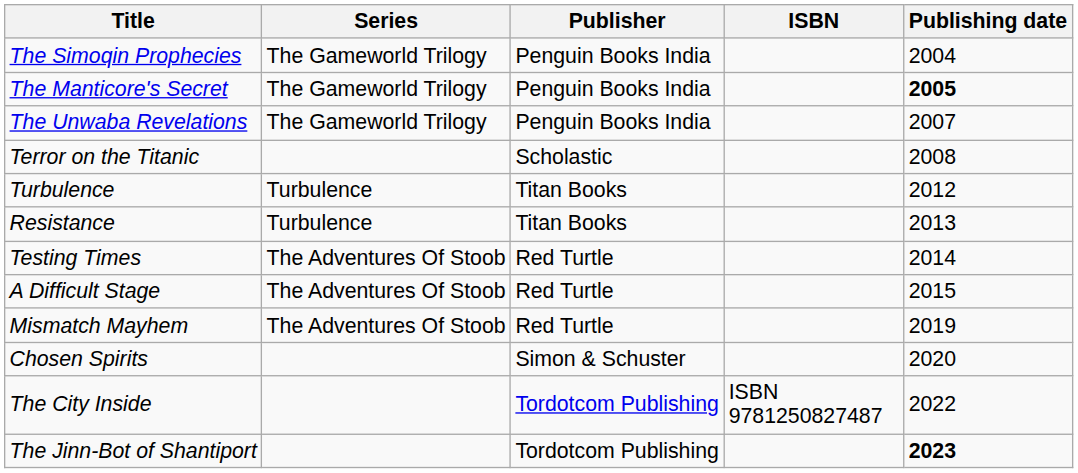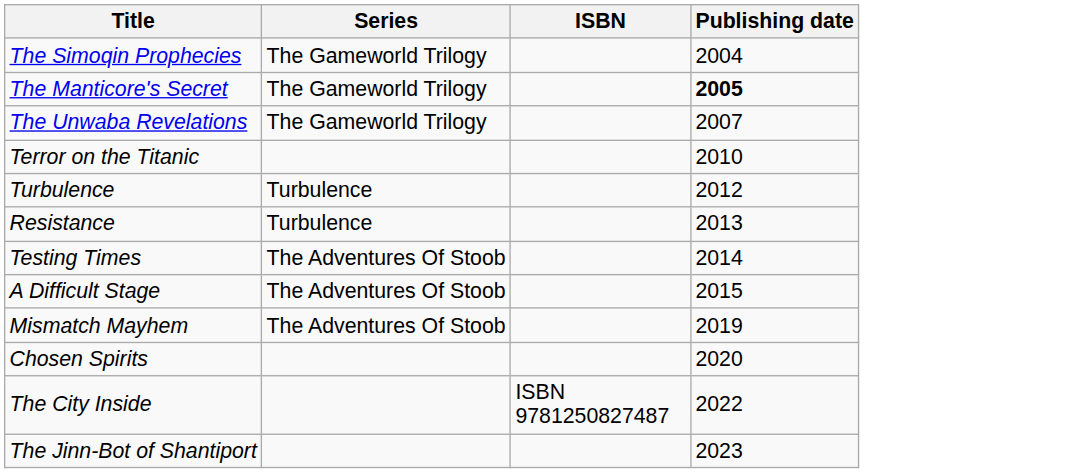- column: Publisher | Penguin Books India | Penguin Books India | Penguin Books India | Scholastic | Titan Books | Titan Books | Red Turtle | Red Turtle | Red Turtle | Simon & Schuster | Tordotcom Publishing | Tordotcom Publishing
Terror on the Titanic | Publishing date: 2008 -> 2010
The Jinn-Bot of Shantiport | Publishing date: bold -> normal
